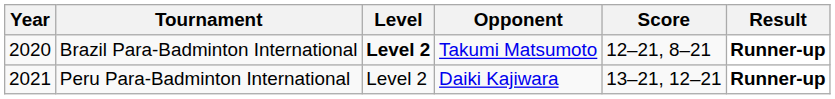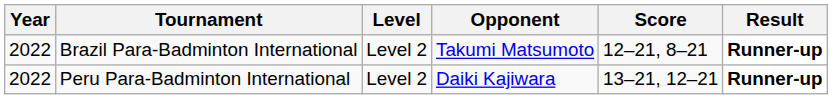Brazil Para-Badminton International | Year: 2020 -> 2022
Brazil Para-Badminton International | Level: bold -> normal
Peru Para-Badminton International | Year: 2021 -> 2022
